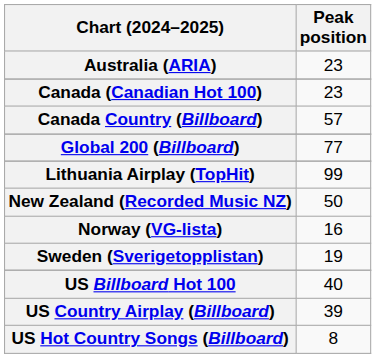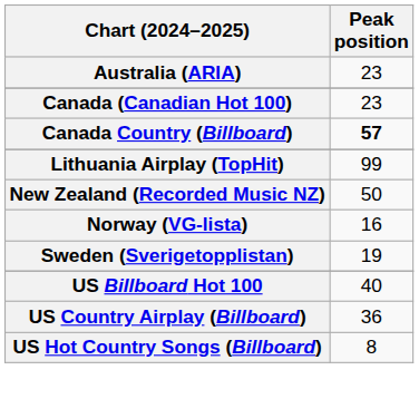Canada Country (Billboard) | Peak position: normal -> bold
- row: Global 200 (Billboard) | 77
US Country Airplay (Billboard) | Peak position: 39 -> 36
